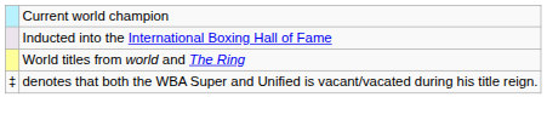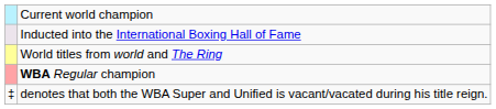+ row: WBA Regular champion
